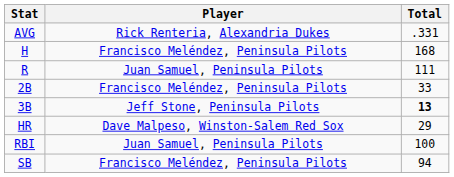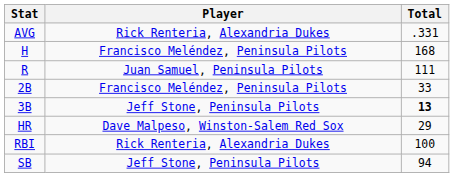RBI | Player: Juan Samuel, Peninsula Pilots -> Rick Renteria, Alexandria Dukes
SB | Player: Francisco Meléndez, Peninsula Pilots -> Jeff Stone, Peninsula Pilots
